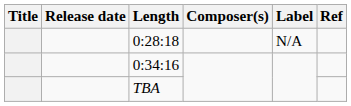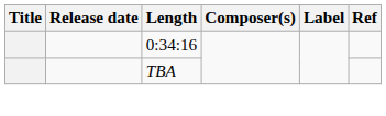- row: 0:28:18 | N/A
